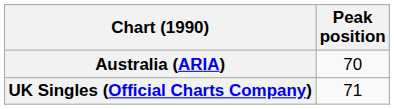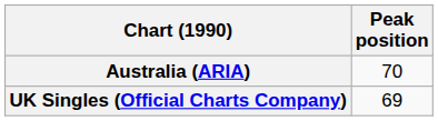UK Singles (Official Charts Company) | Peak position: 71 -> 69
